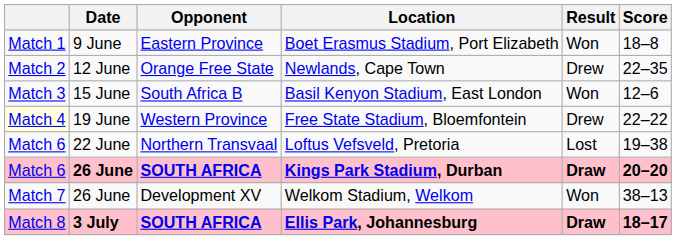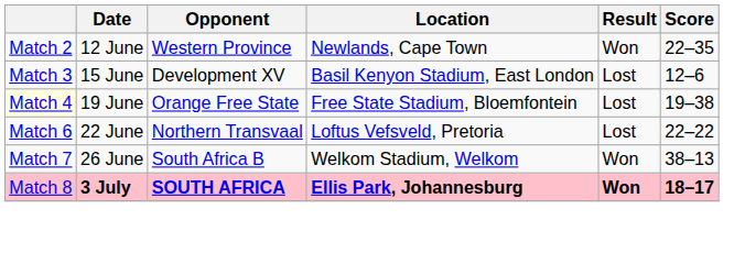- row: Match 1 | 9 June | Eastern Province | Boet Erasmus Stadium, Port Elizabeth | Won | 18–8
Newlands, Cape Town | Opponent: Orange Free State -> Western Province
Newlands, Cape Town | Result: Drew -> Won
Basil Kenyon Stadium, East London | Opponent: South Africa B -> Development XV
Basil Kenyon Stadium, East London | Result: Won -> Lost
Free State Stadium, Bloemfontein | Opponent: Western Province -> Orange Free State
Free State Stadium, Bloemfontein | Result: Drew -> Lost
Free State Stadium, Bloemfontein | Score: 22–22 -> 19–38
Loftus Vefsveld, Pretoria | Score: 19–38 -> 22–22
- row: Match 6 | 26 June | SOUTH AFRICA | Kings Park Stadium, Durban | Draw | 20–20
Welkom Stadium, Welkom | Opponent: Development XV -> South Africa B
Ellis Park, Johannesburg | Result: Draw -> Won
